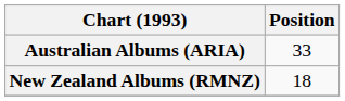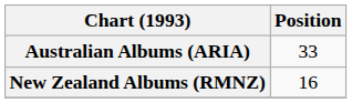New Zealand Albums (RMNZ) | Position: 18 -> 16
